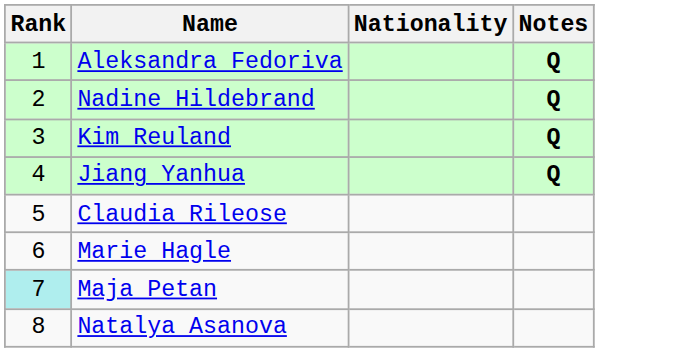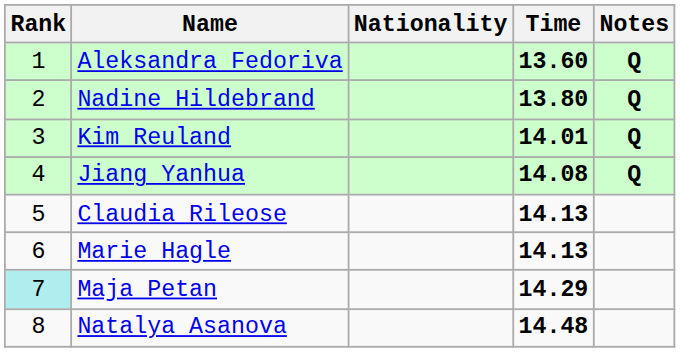+ column: Time | 13.60 | 13.80 | 14.01 | 14.08 | 14.13 | 14.13 | 14.29 | 14.48
